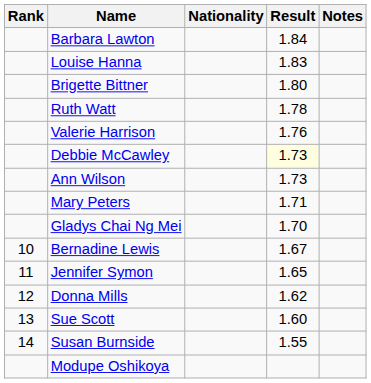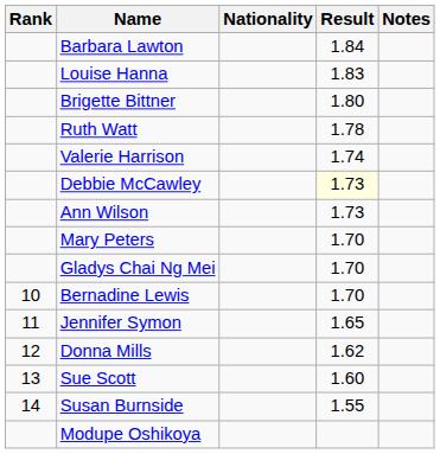Valerie Harrison | Result: 1.76 -> 1.74
Mary Peters | Result: 1.71 -> 1.70
Bernadine Lewis | Result: 1.67 -> 1.70
